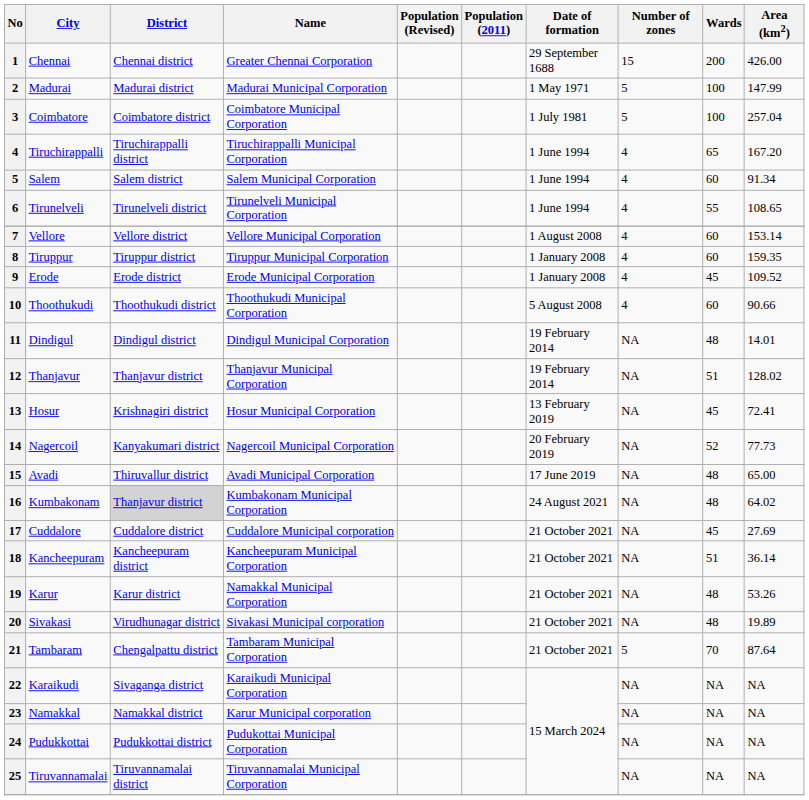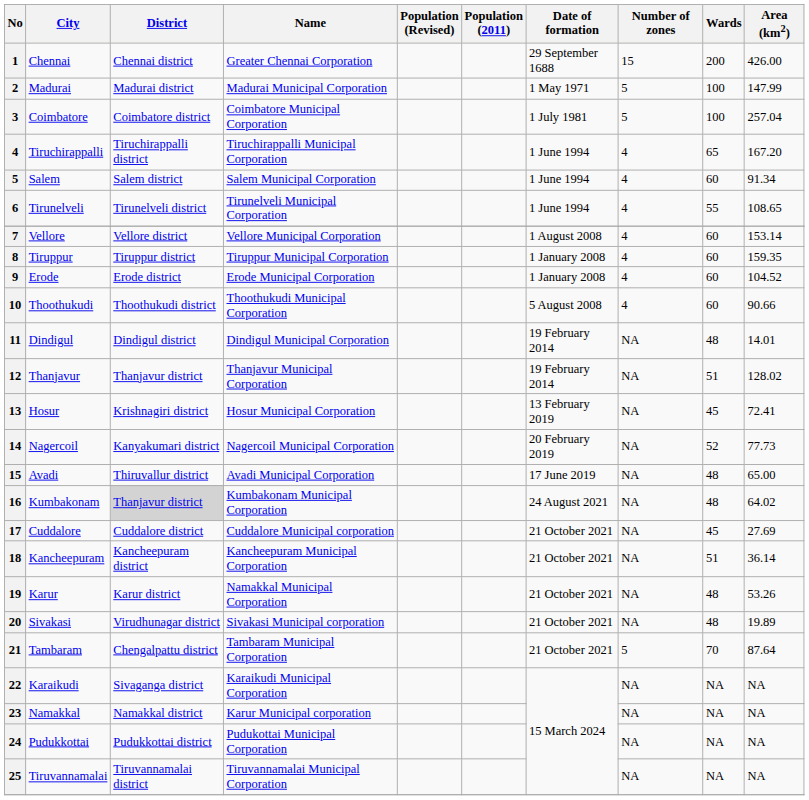Erode | Wards: 45 -> 60
Erode | Area (km2): 109.52 -> 104.52
